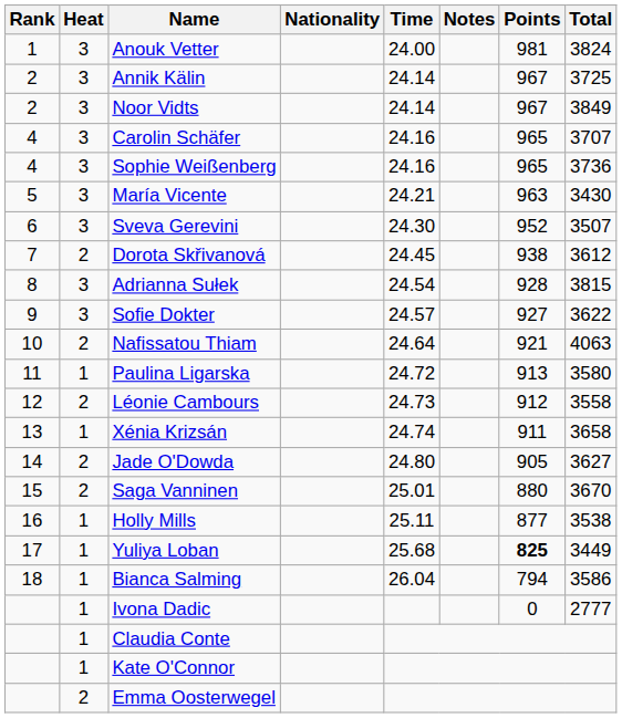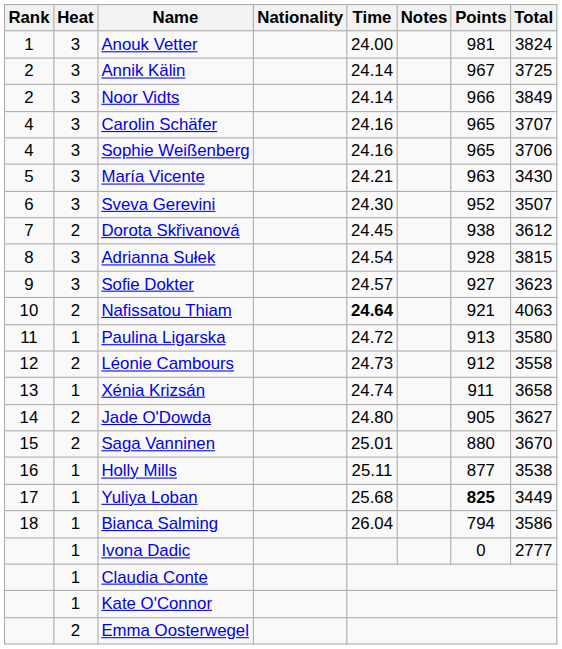Noor Vidts | Points: 967 -> 966
Sophie Weißenberg | Total: 3736 -> 3706
Sofie Dokter | Total: 3622 -> 3623
Nafissatou Thiam | Time: normal -> bold
